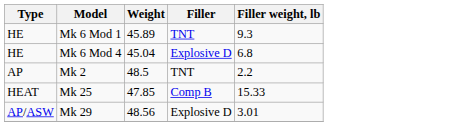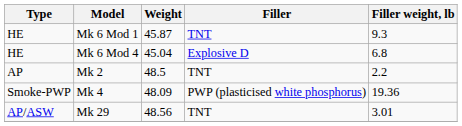Mk 6 Mod 1 | Weight: 45.89 -> 45.87
+ row: Smoke-PWP | Mk 4 | 48.09 | PWP (plasticised white phosphorus) | 19.36
- row: HEAT | Mk 25 | 47.85 | Comp B | 15.33
Mk 29 | Filler: Explosive D -> TNT
